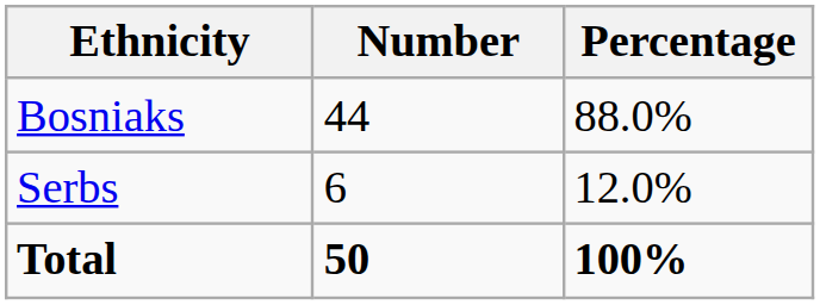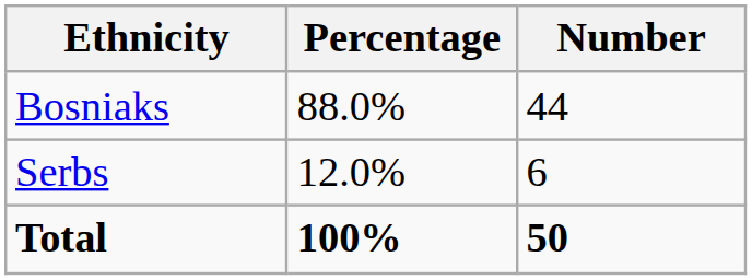columns swapped: Number <-> Percentage
